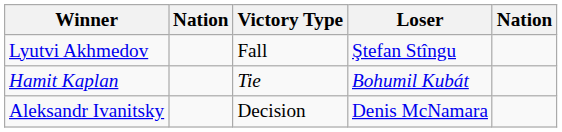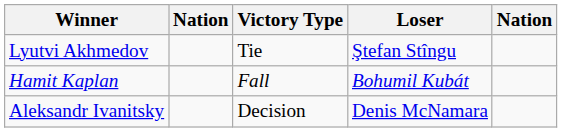Lyutvi Akhmedov | Victory Type: Fall -> Tie
Hamit Kaplan | Victory Type: Tie -> Fall
